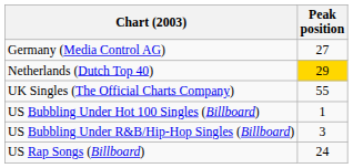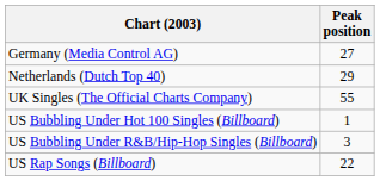Netherlands (Dutch Top 40) | Peak position: gold background -> no background
US Rap Songs (Billboard) | Peak position: 24 -> 22
